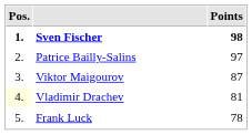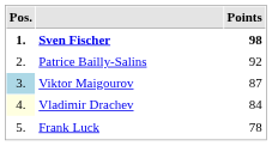Patrice Bailly-Salins | Points: 97 -> 92
Viktor Maigourov | Pos.: no background -> lightblue background
Vladimir Drachev | Points: 81 -> 84
